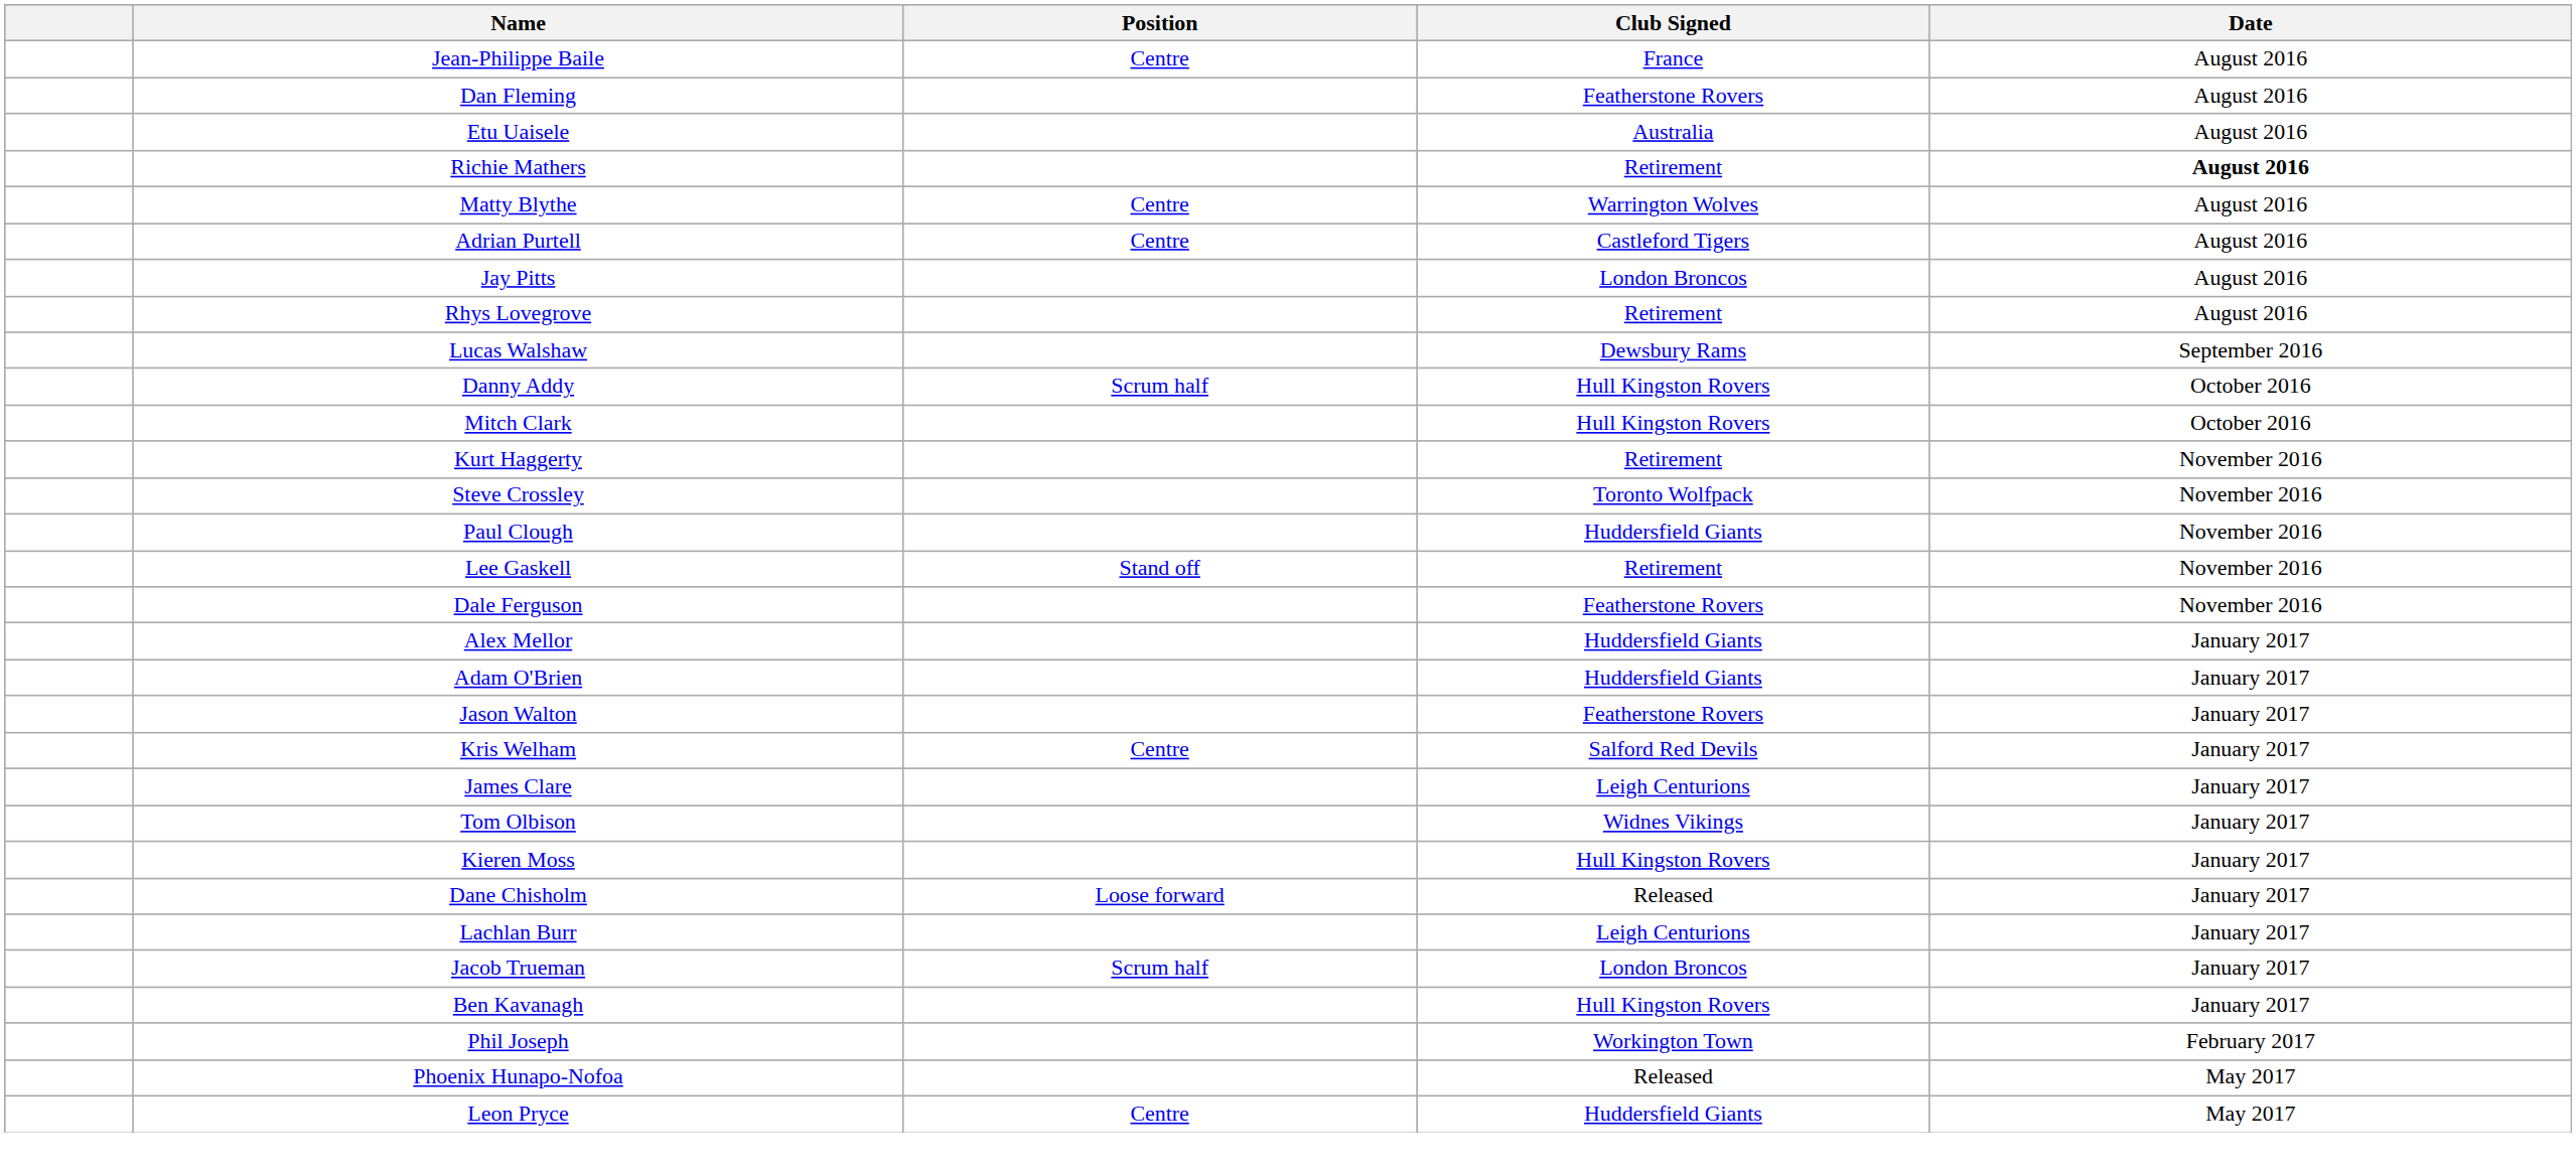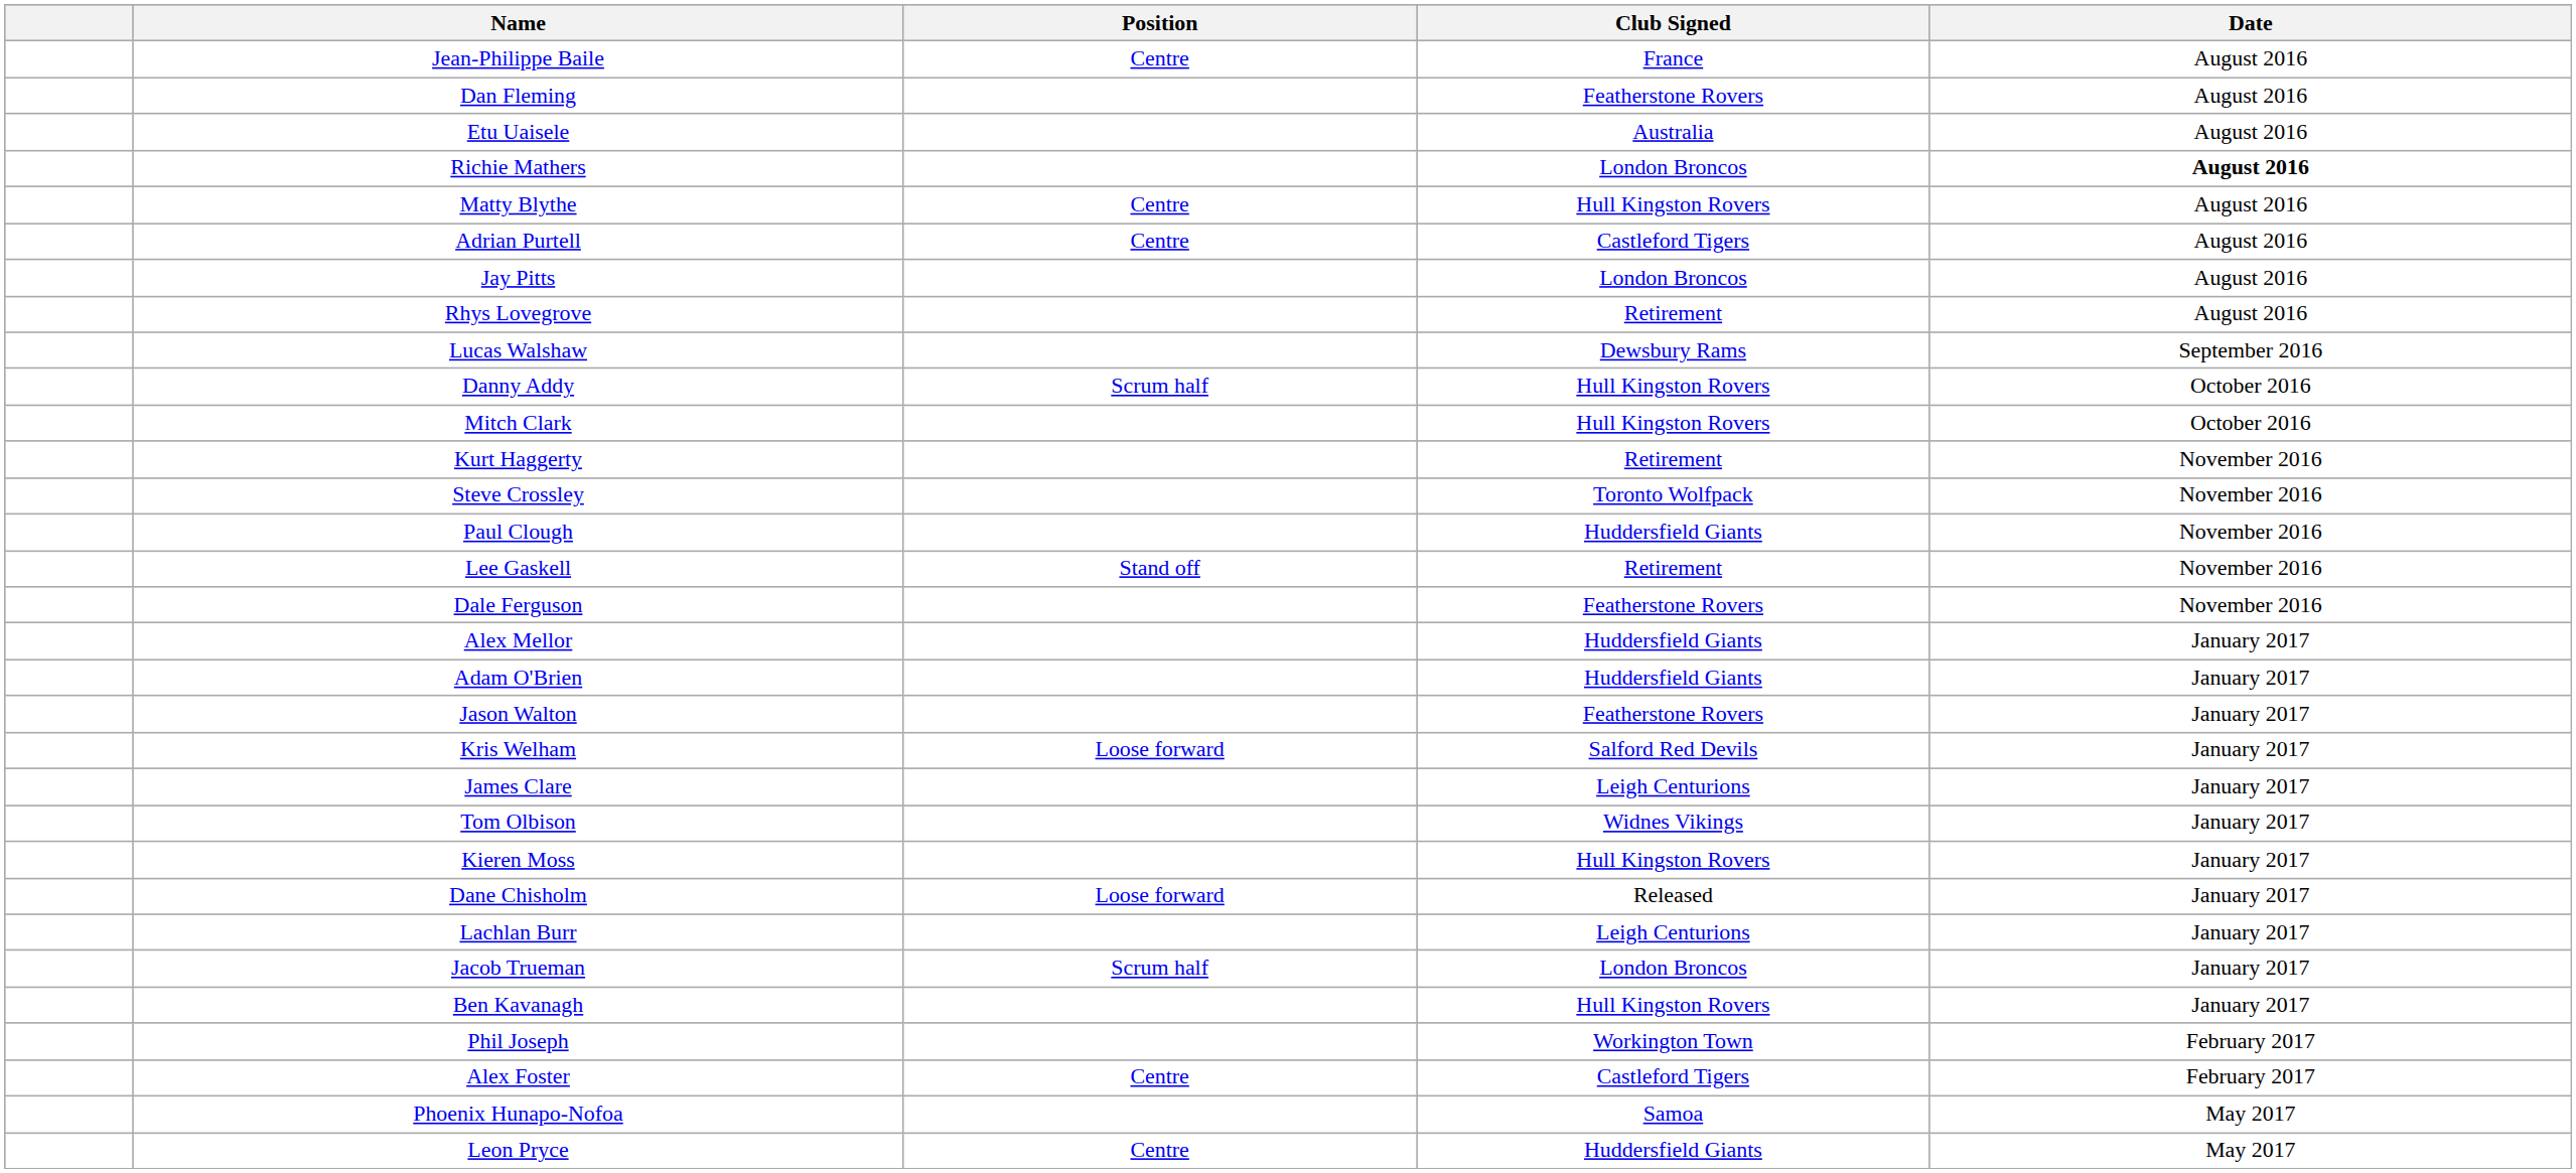Richie Mathers | Club Signed: Retirement -> London Broncos
Matty Blythe | Club Signed: Warrington Wolves -> Hull Kingston Rovers
Kris Welham | Position: Centre -> Loose forward
+ row: Alex Foster | Centre | Castleford Tigers | February 2017
Phoenix Hunapo-Nofoa | Club Signed: Released -> Samoa
